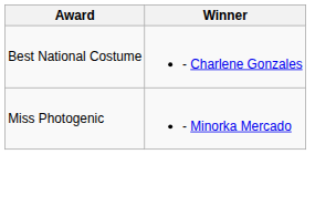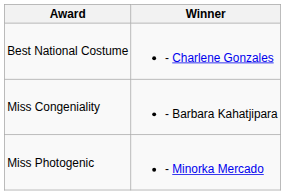+ row: Miss Congeniality | - Barbara Kahatjipara
